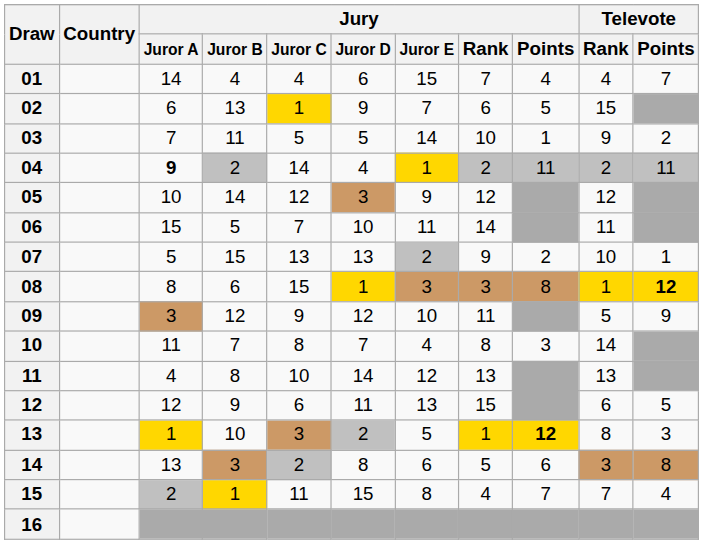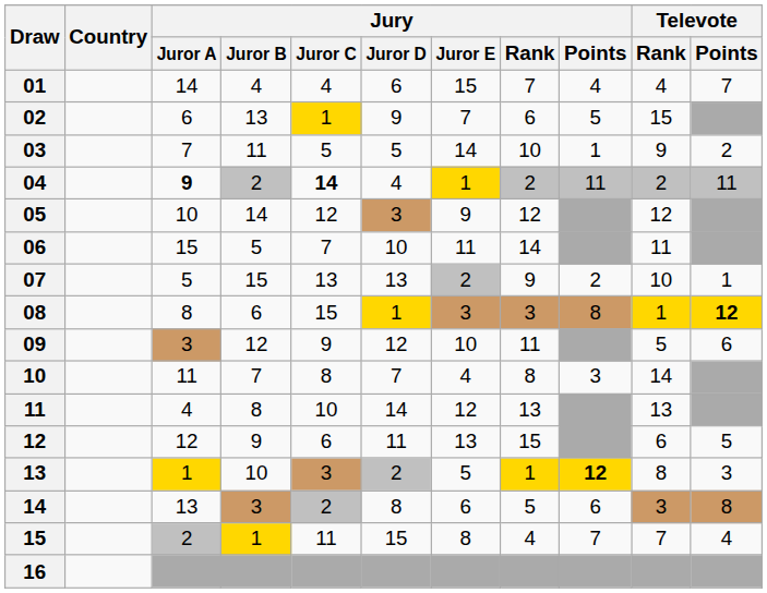04 | Jury / Juror C: normal -> bold
09 | Televote / Points: 9 -> 6
